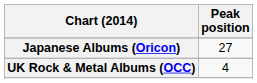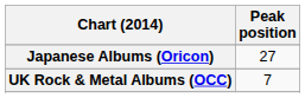UK Rock & Metal Albums (OCC) | Peak position: 4 -> 7
